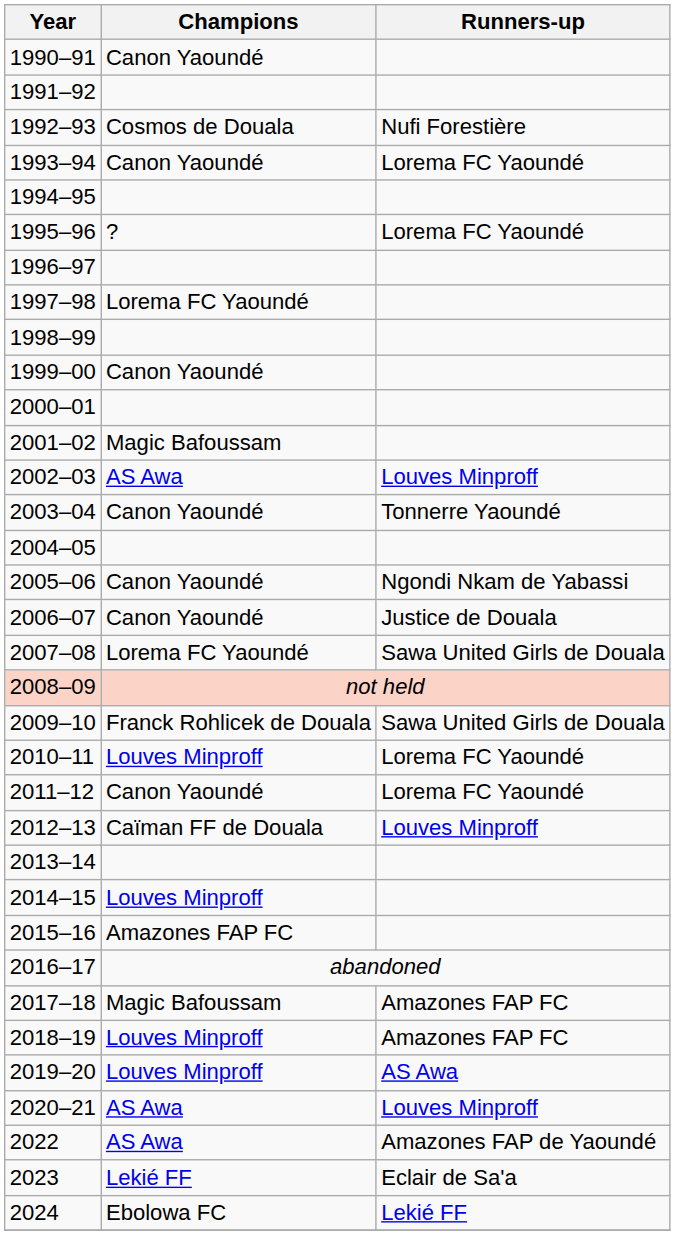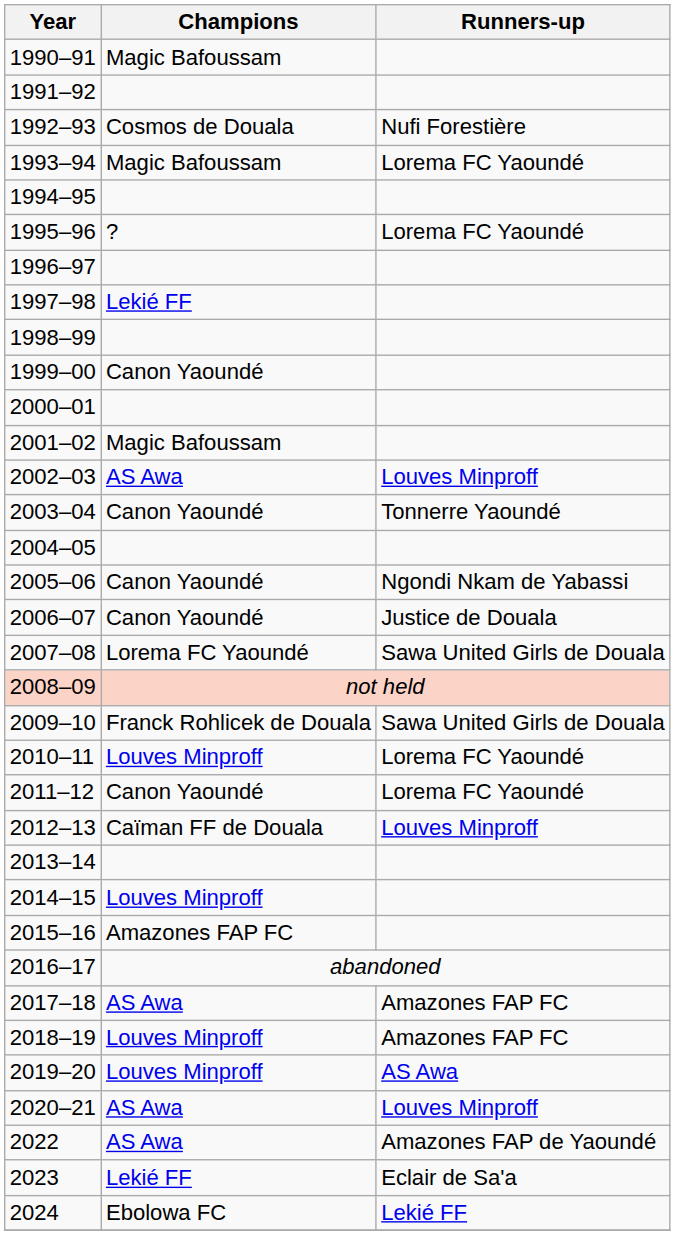1990–91 | Champions: Canon Yaoundé -> Magic Bafoussam
1993–94 | Champions: Canon Yaoundé -> Magic Bafoussam
1997–98 | Champions: Lorema FC Yaoundé -> Lekié FF
2017–18 | Champions: Magic Bafoussam -> AS Awa
